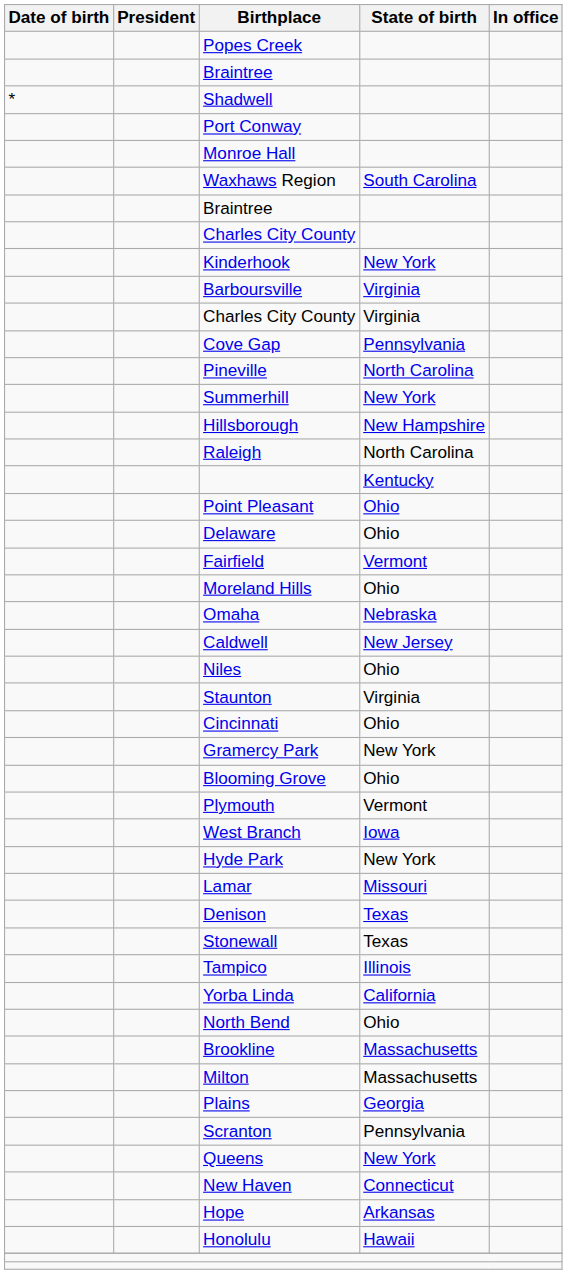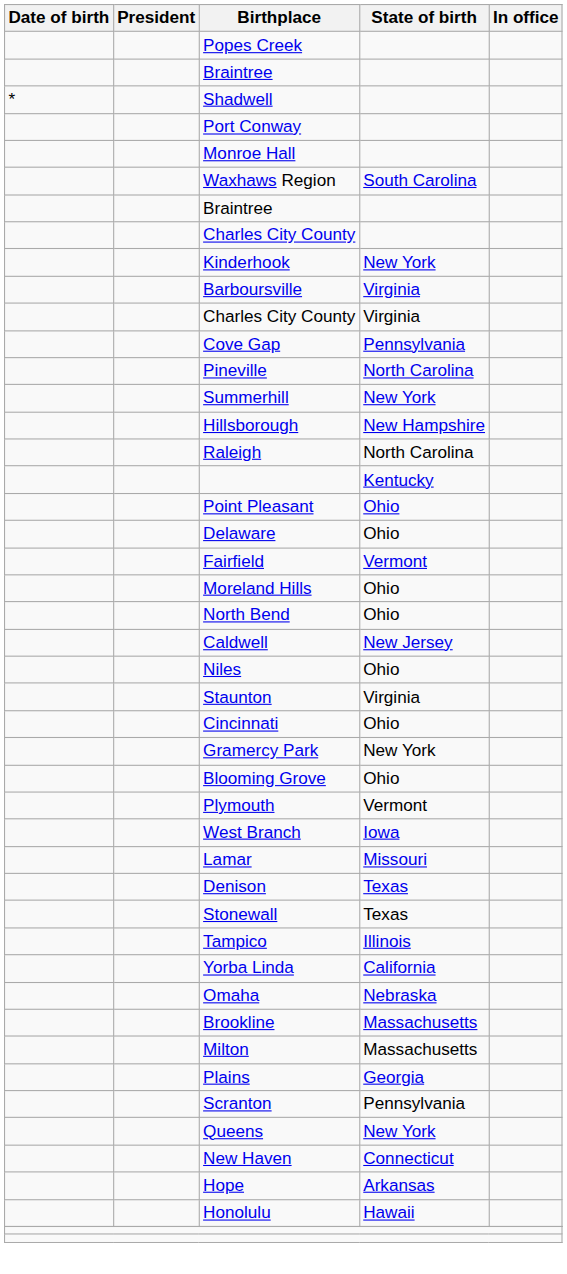rows swapped: North Bend <-> Omaha
- row: Hyde Park | New York
